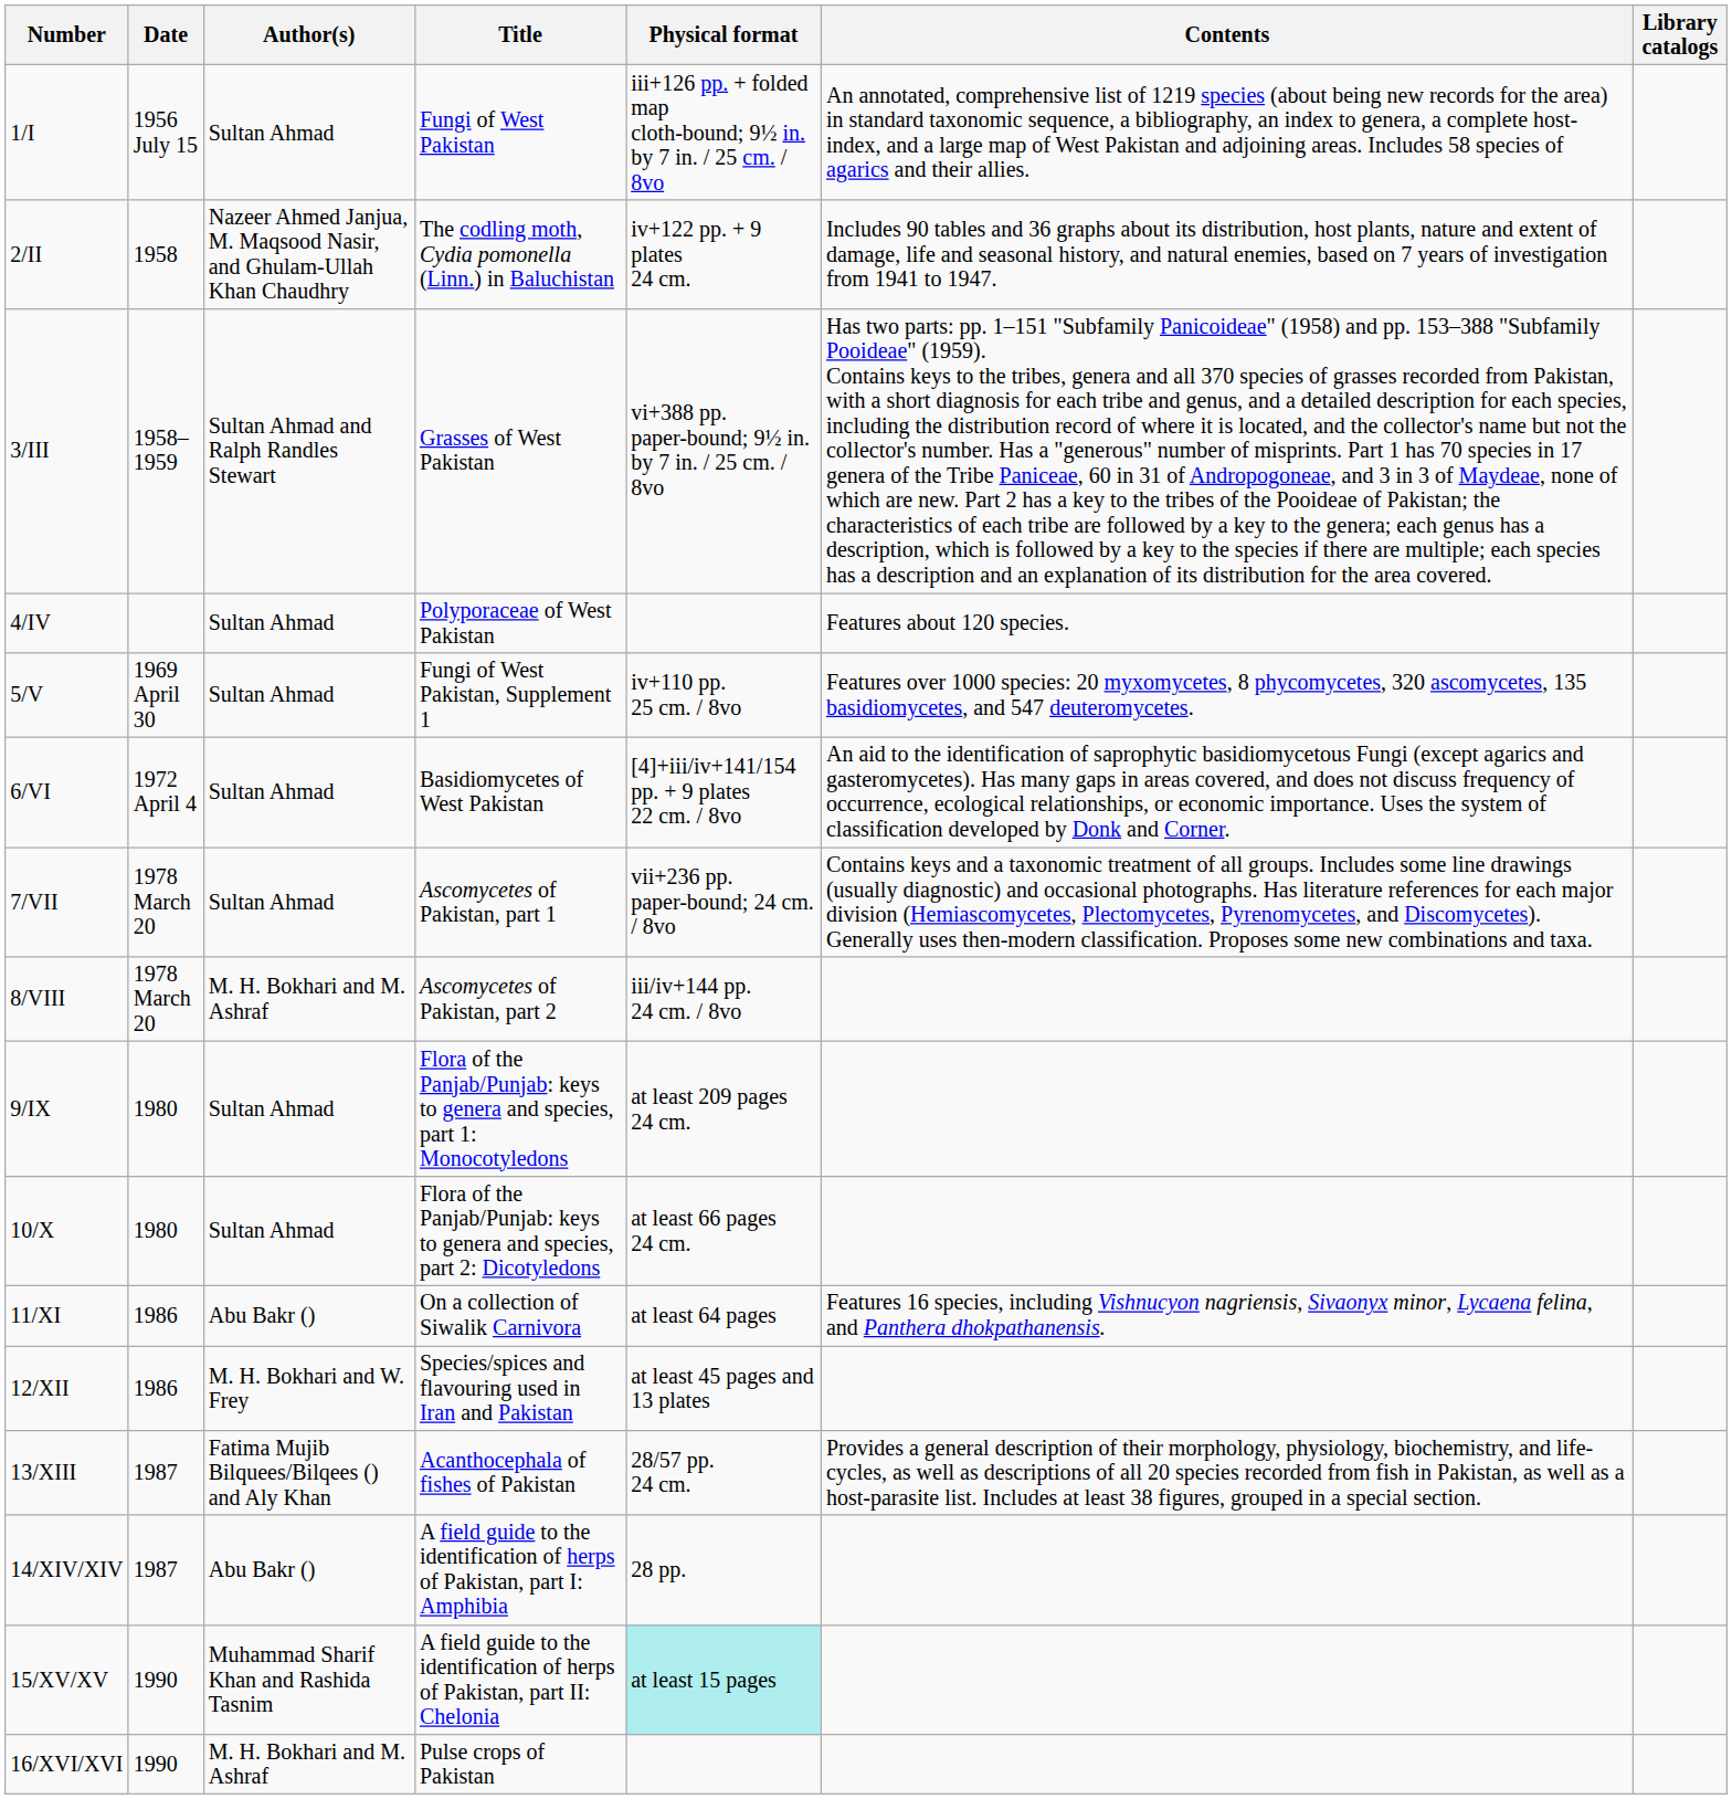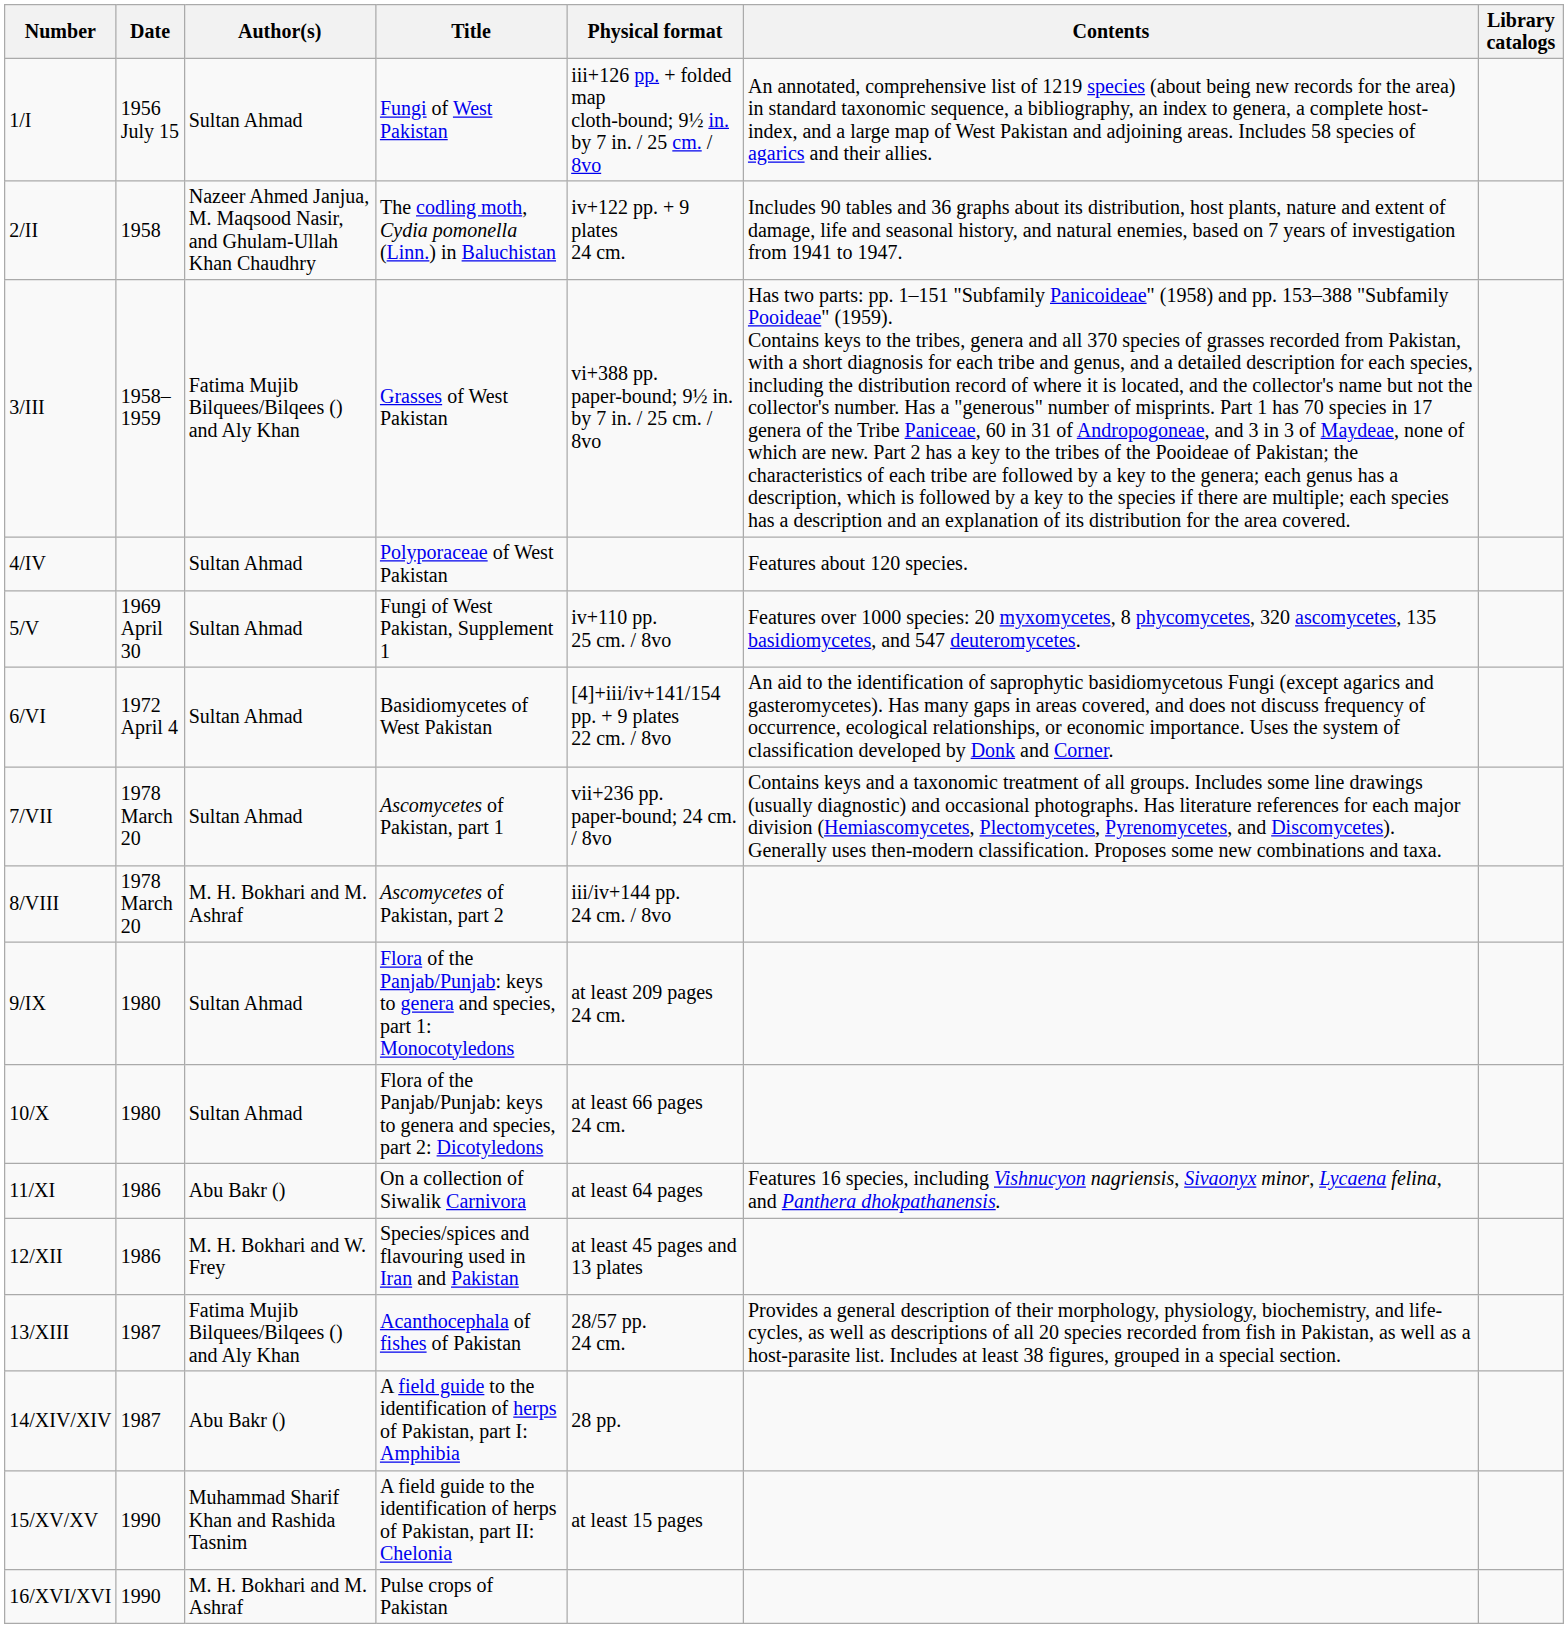3/III | Author(s): Sultan Ahmad and Ralph Randles Stewart -> Fatima Mujib Bilquees/Bilqees () and Aly Khan
15/XV/XV | Physical format: paleturquoise background -> no background
